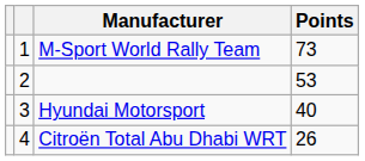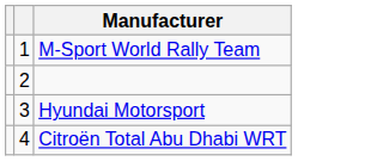- column: Points | 73 | 53 | 40 | 26
